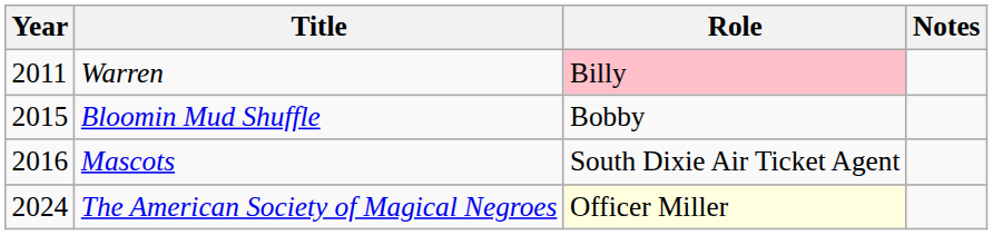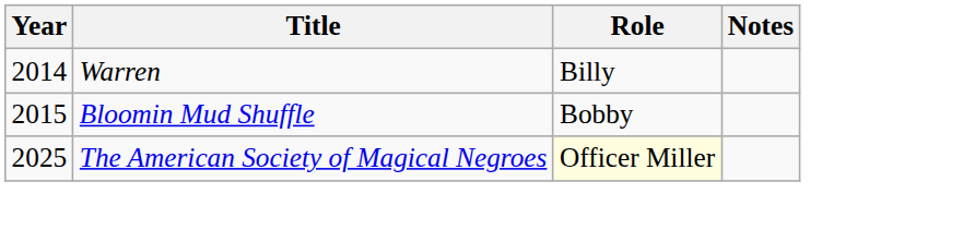Warren | Year: 2011 -> 2014
Warren | Role: pink background -> no background
- row: 2016 | Mascots | South Dixie Air Ticket Agent
The American Society of Magical Negroes | Year: 2024 -> 2025
